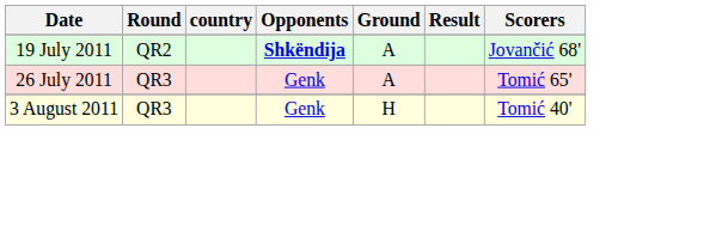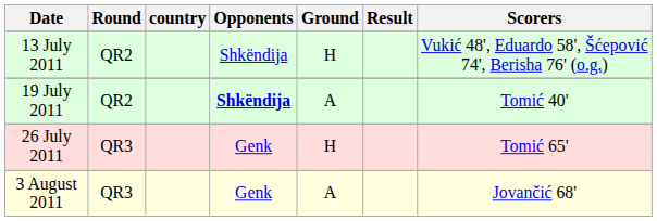+ row: 13 July 2011 | QR2 | Shkëndija | H | Vukić 48', Eduardo 58', Šćepović 74', Berisha 76' (o.g.)
19 July 2011 | Scorers: Jovančić 68' -> Tomić 40'
26 July 2011 | Ground: A -> H
3 August 2011 | Ground: H -> A
3 August 2011 | Scorers: Tomić 40' -> Jovančić 68'
